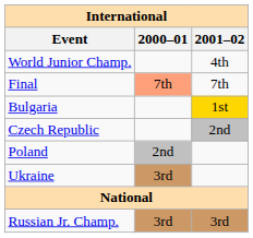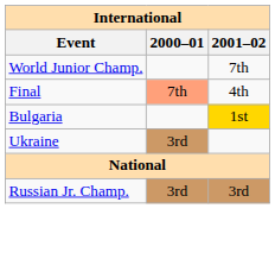World Junior Champ. | 2001–02: 4th -> 7th
Final | 2001–02: 7th -> 4th
- row: Czech Republic | 2nd
- row: Poland | 2nd
